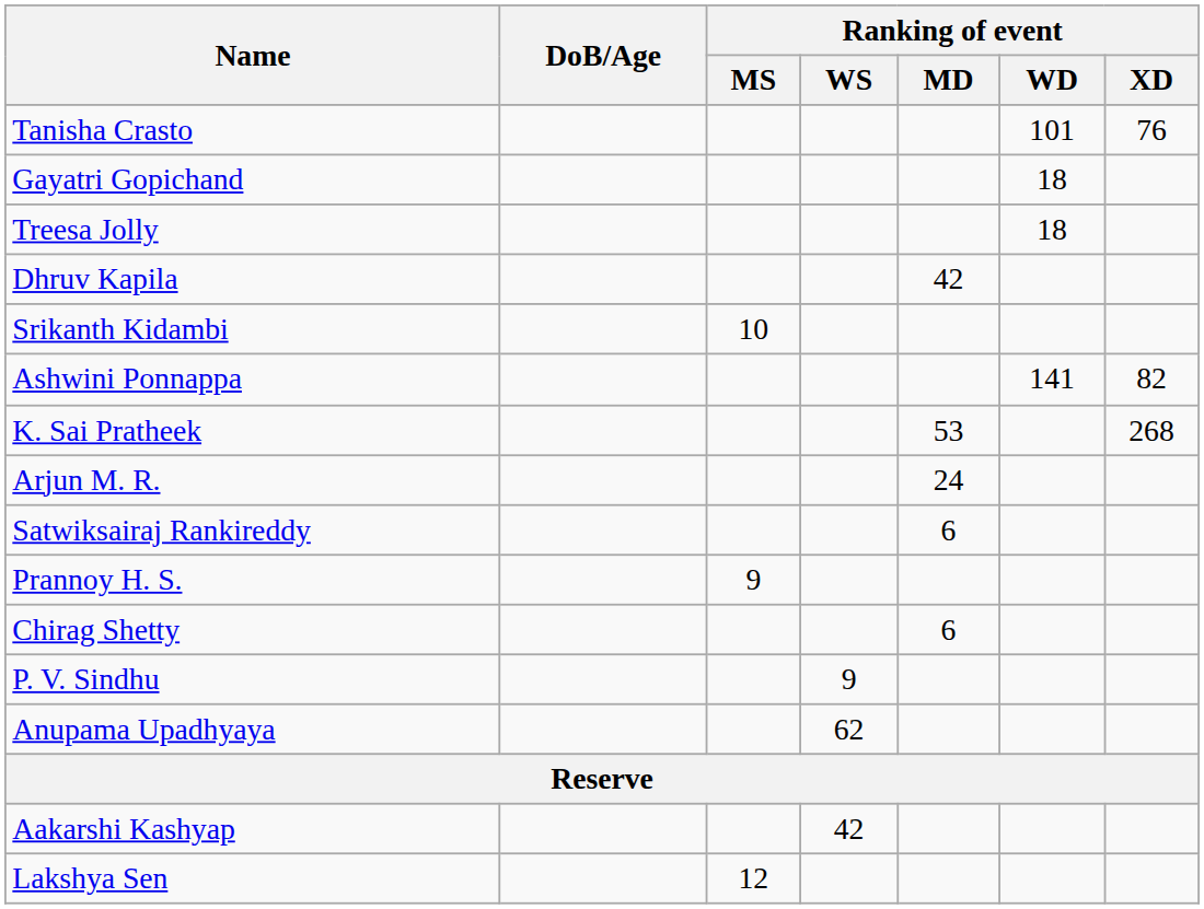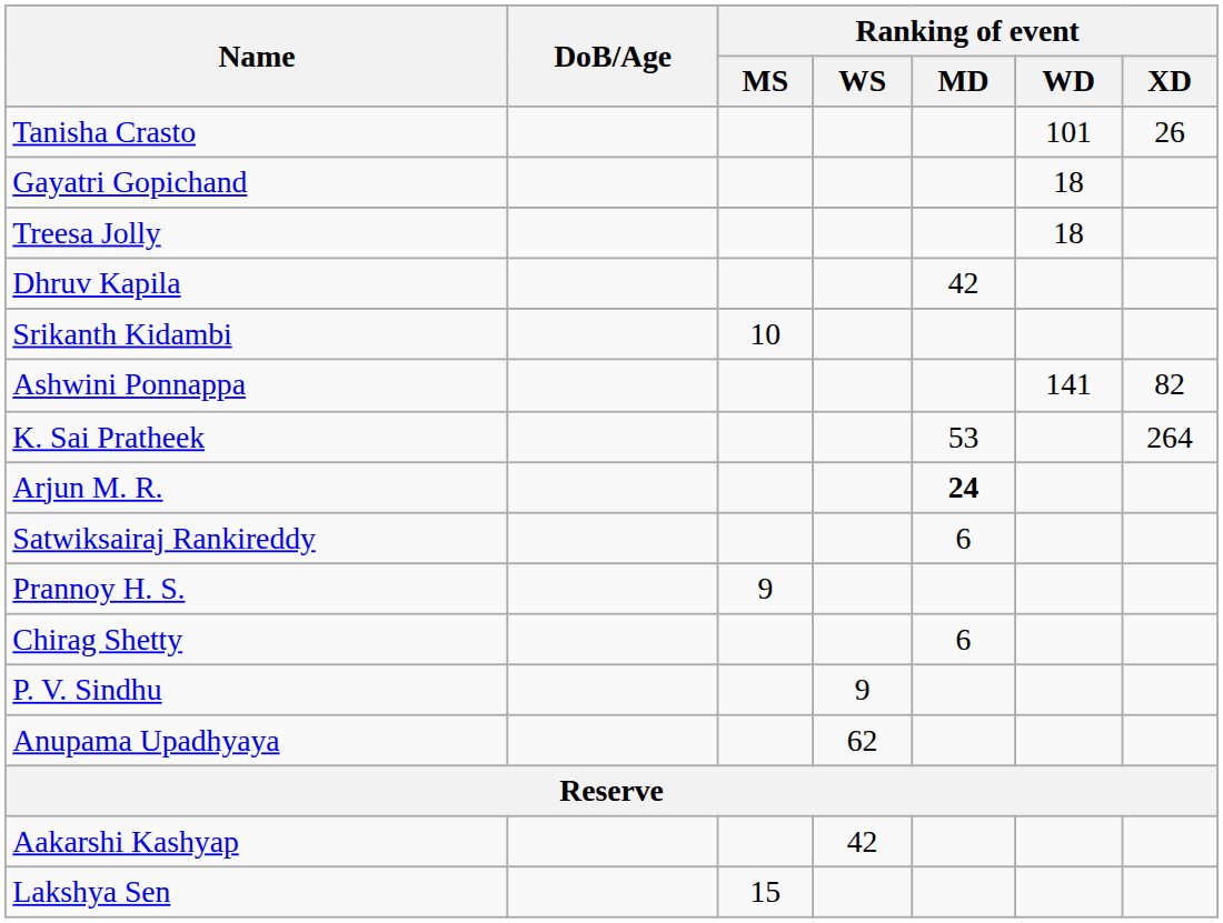Tanisha Crasto | Ranking of event / XD: 76 -> 26
K. Sai Pratheek | Ranking of event / XD: 268 -> 264
Arjun M. R. | Ranking of event / MD: normal -> bold
Lakshya Sen | Ranking of event / MS: 12 -> 15
